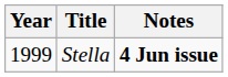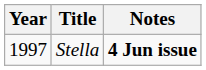Stella | Year: 1999 -> 1997
